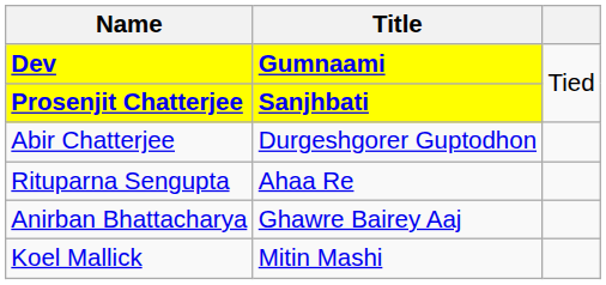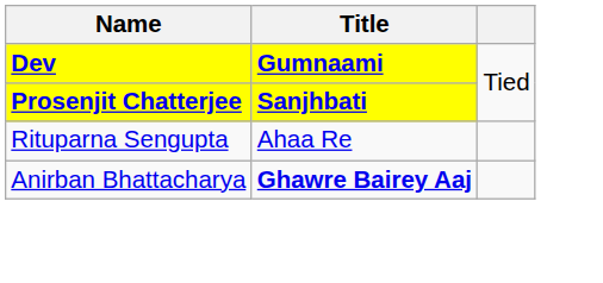- row: Abir Chatterjee | Durgeshgorer Guptodhon
Anirban Bhattacharya | Title: normal -> bold
- row: Koel Mallick | Mitin Mashi
